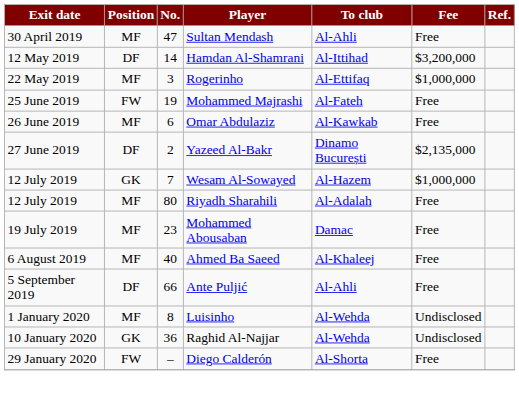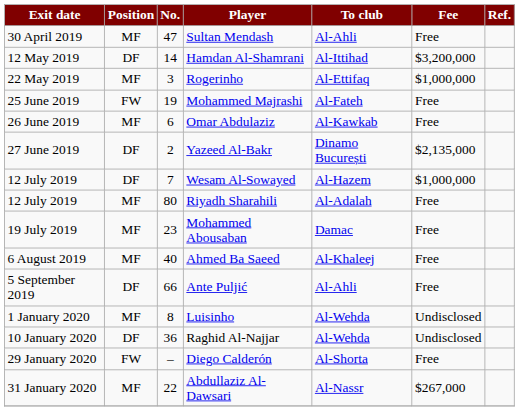Wesam Al-Sowayed | Position: GK -> DF
Raghid Al-Najjar | Position: GK -> DF
+ row: 31 January 2020 | MF | 22 | Abdullaziz Al-Dawsari | Al-Nassr | $267,000
